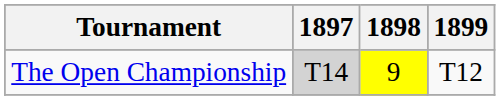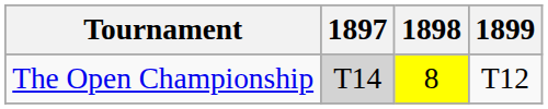The Open Championship | 1898: 9 -> 8
